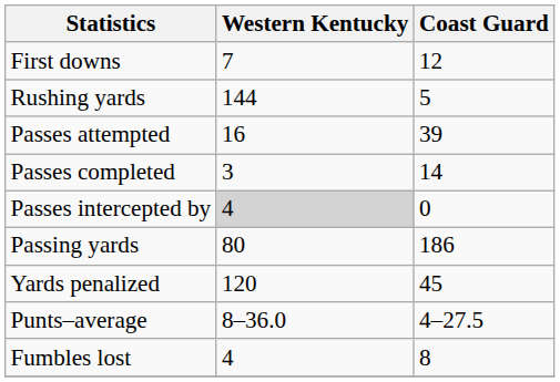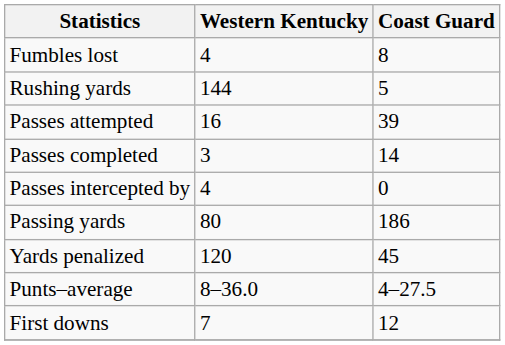rows swapped: First downs <-> Fumbles lost
Passes intercepted by | Western Kentucky: lightgrey background -> no background
